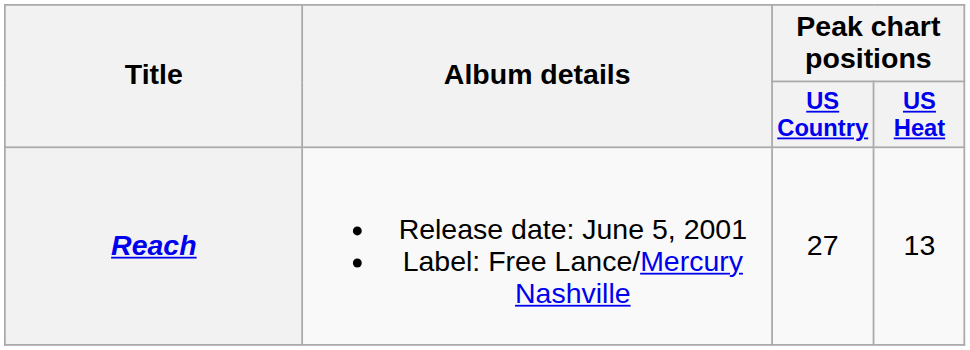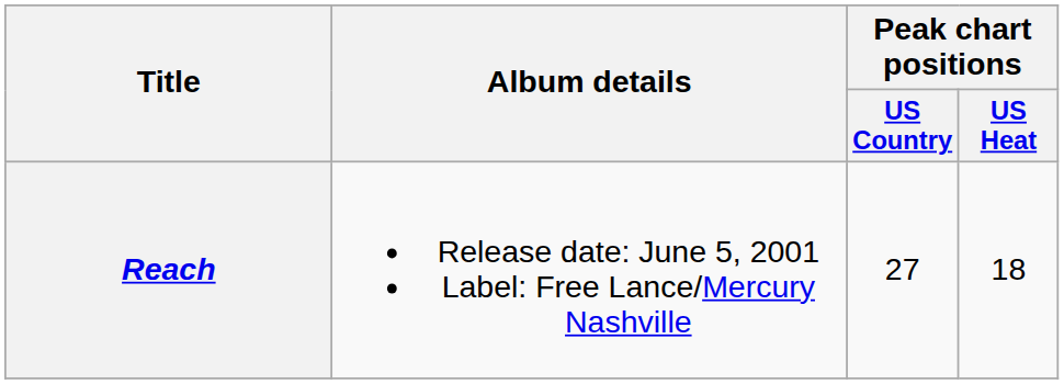Reach | Peak chart positions / US Heat: 13 -> 18
